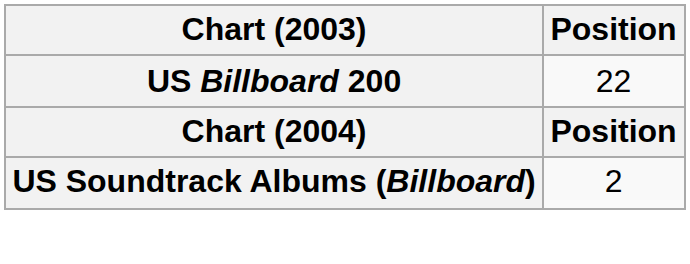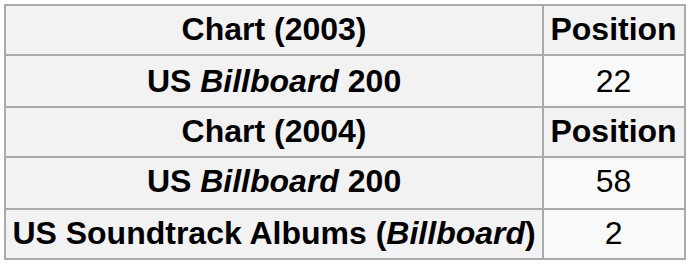+ row: US Billboard 200 | 58
